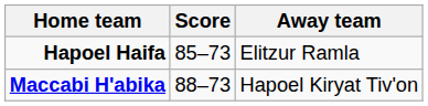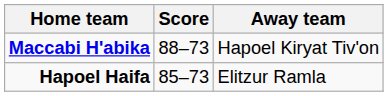rows swapped: Maccabi H'abika <-> Hapoel Haifa
